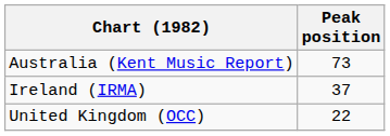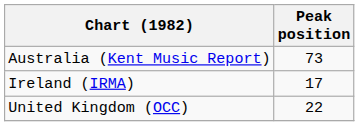Ireland (IRMA) | Peak position: 37 -> 17
